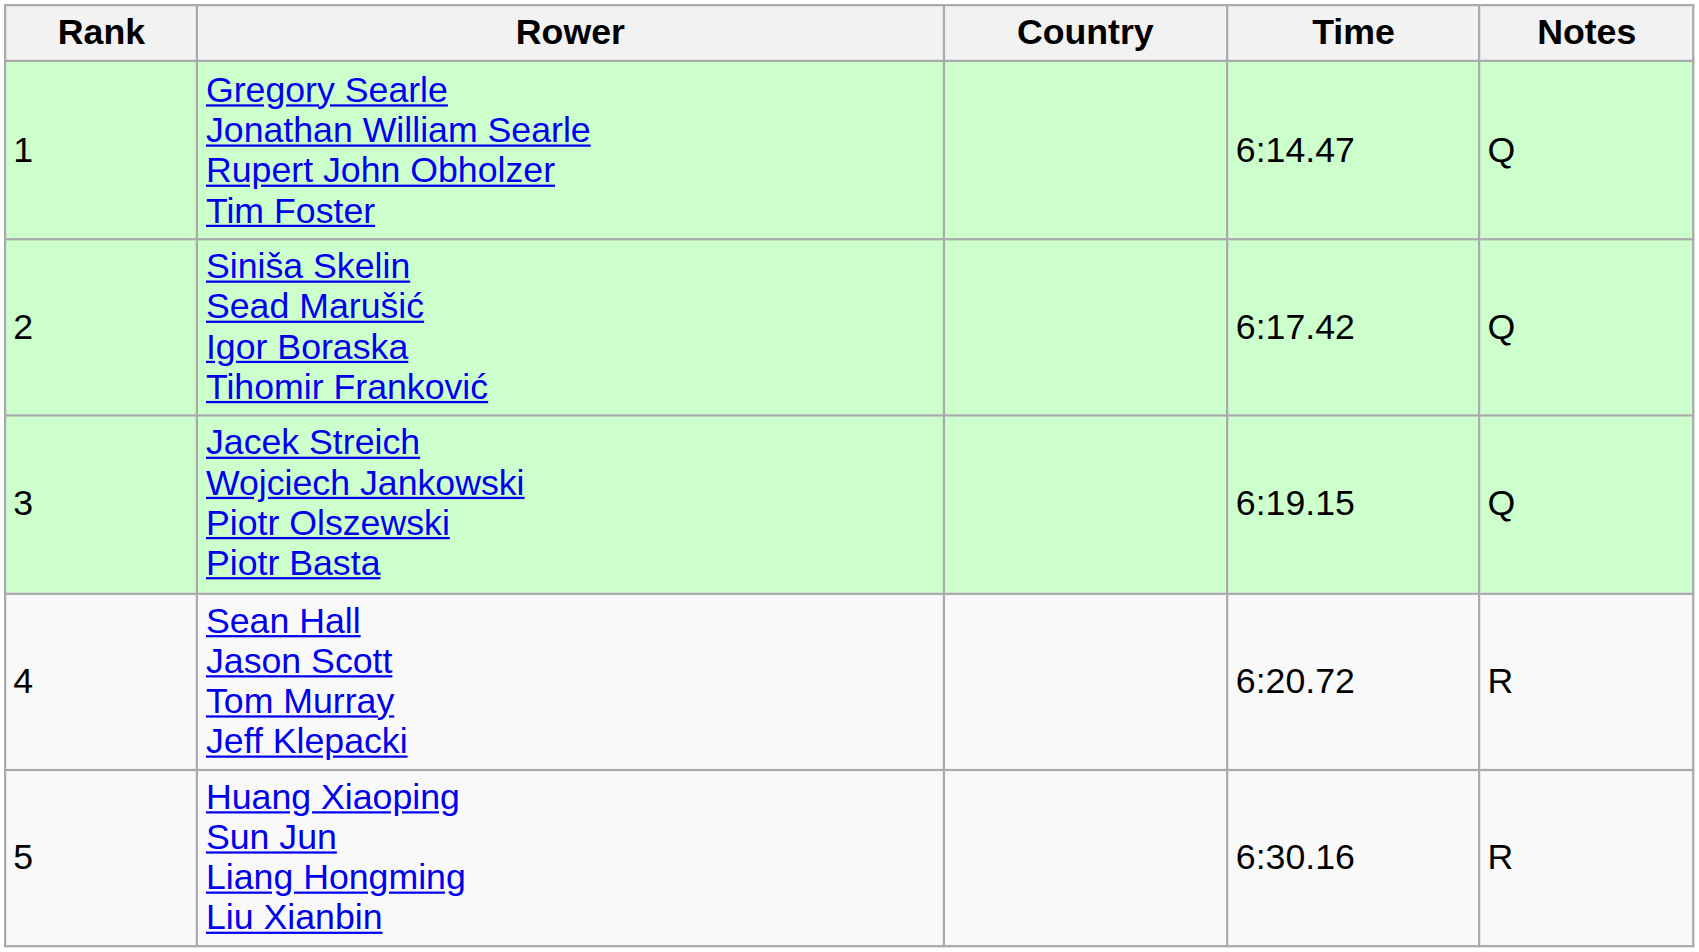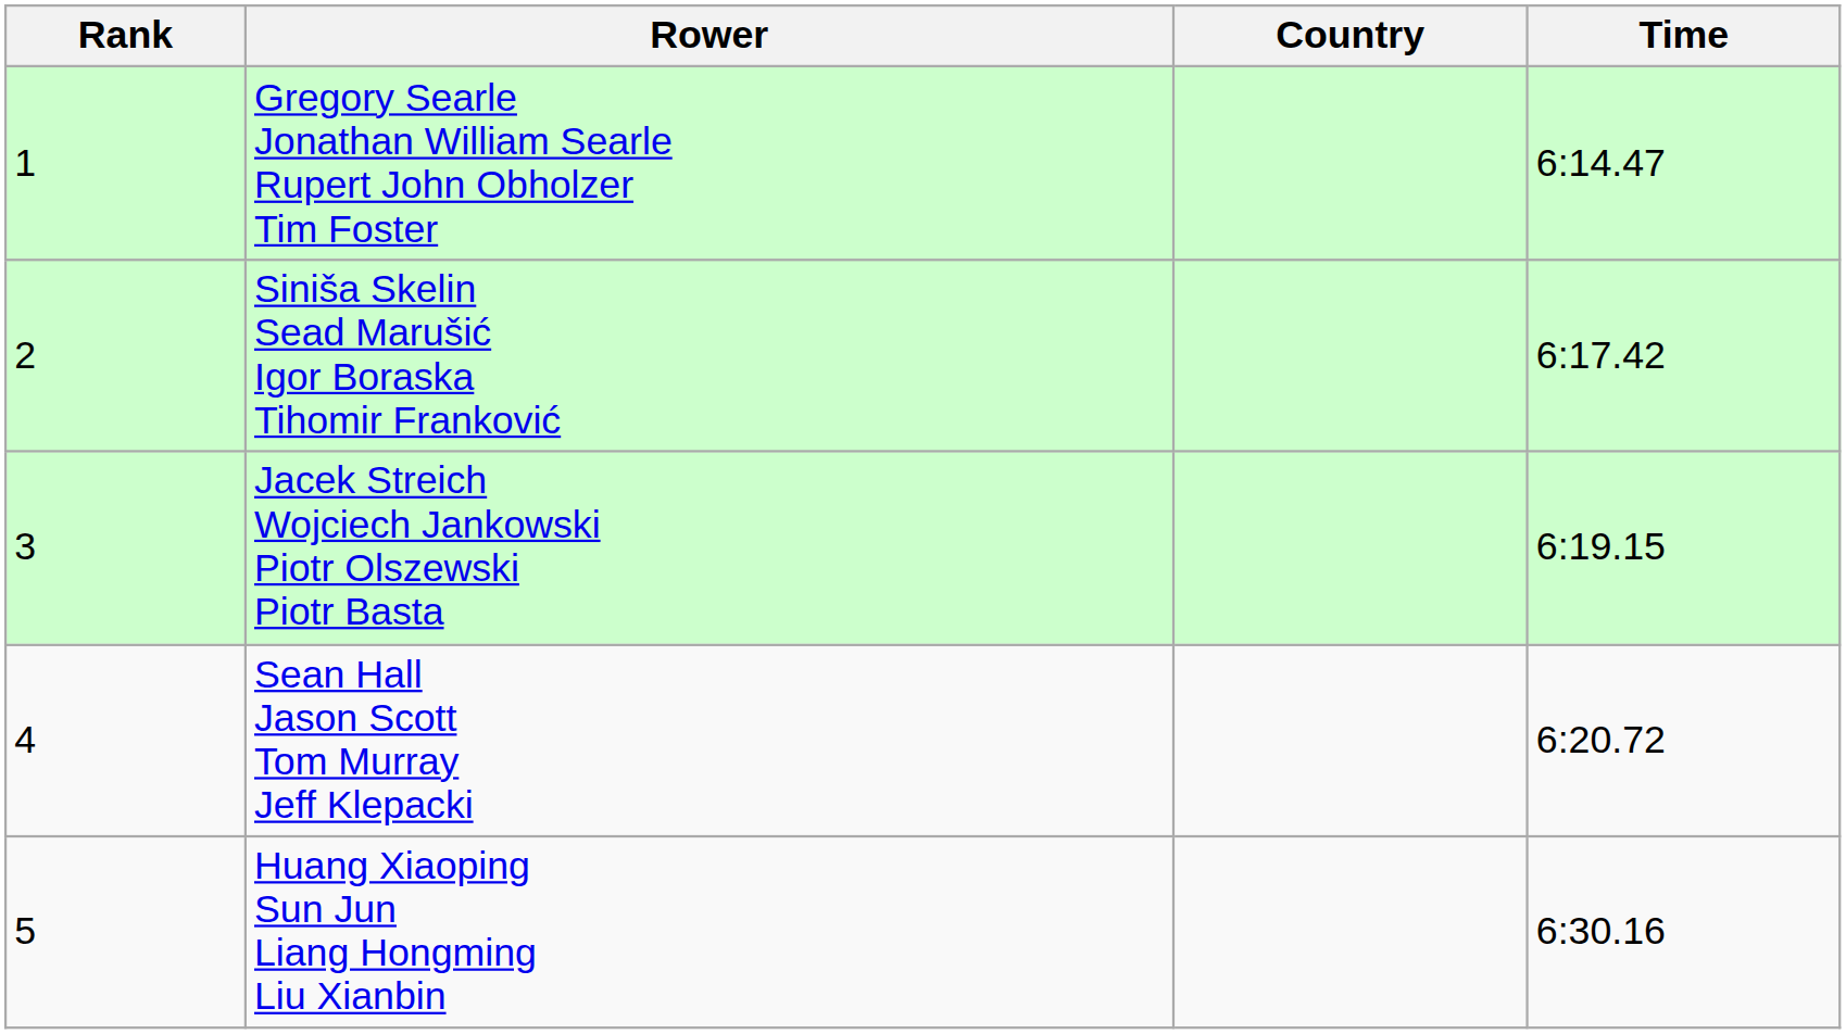- column: Notes | Q | Q | Q | R | R
